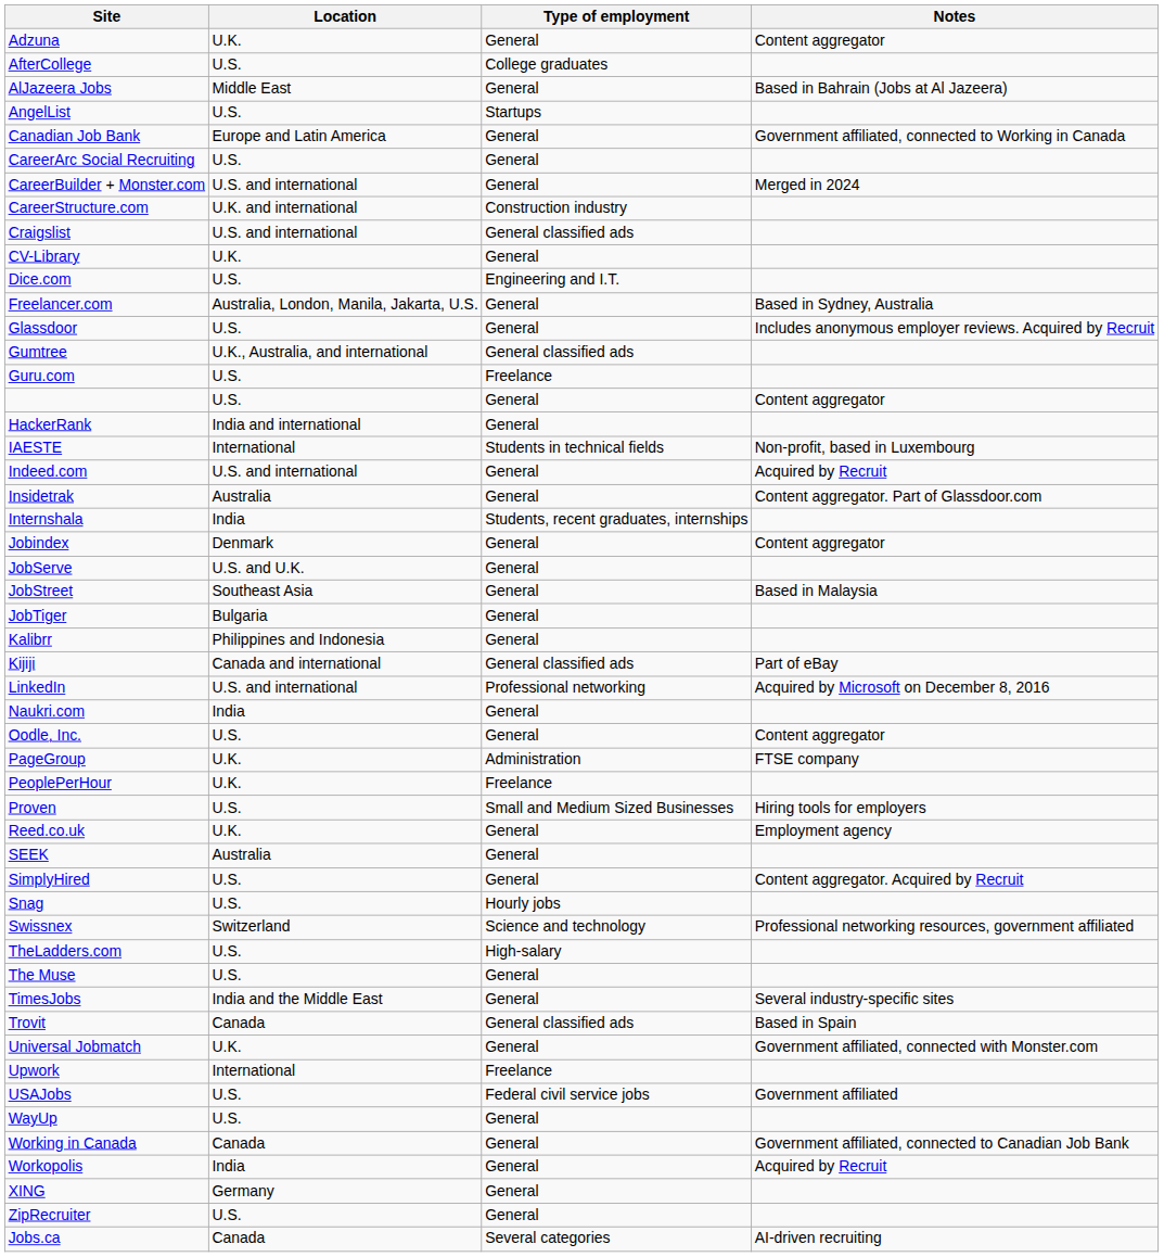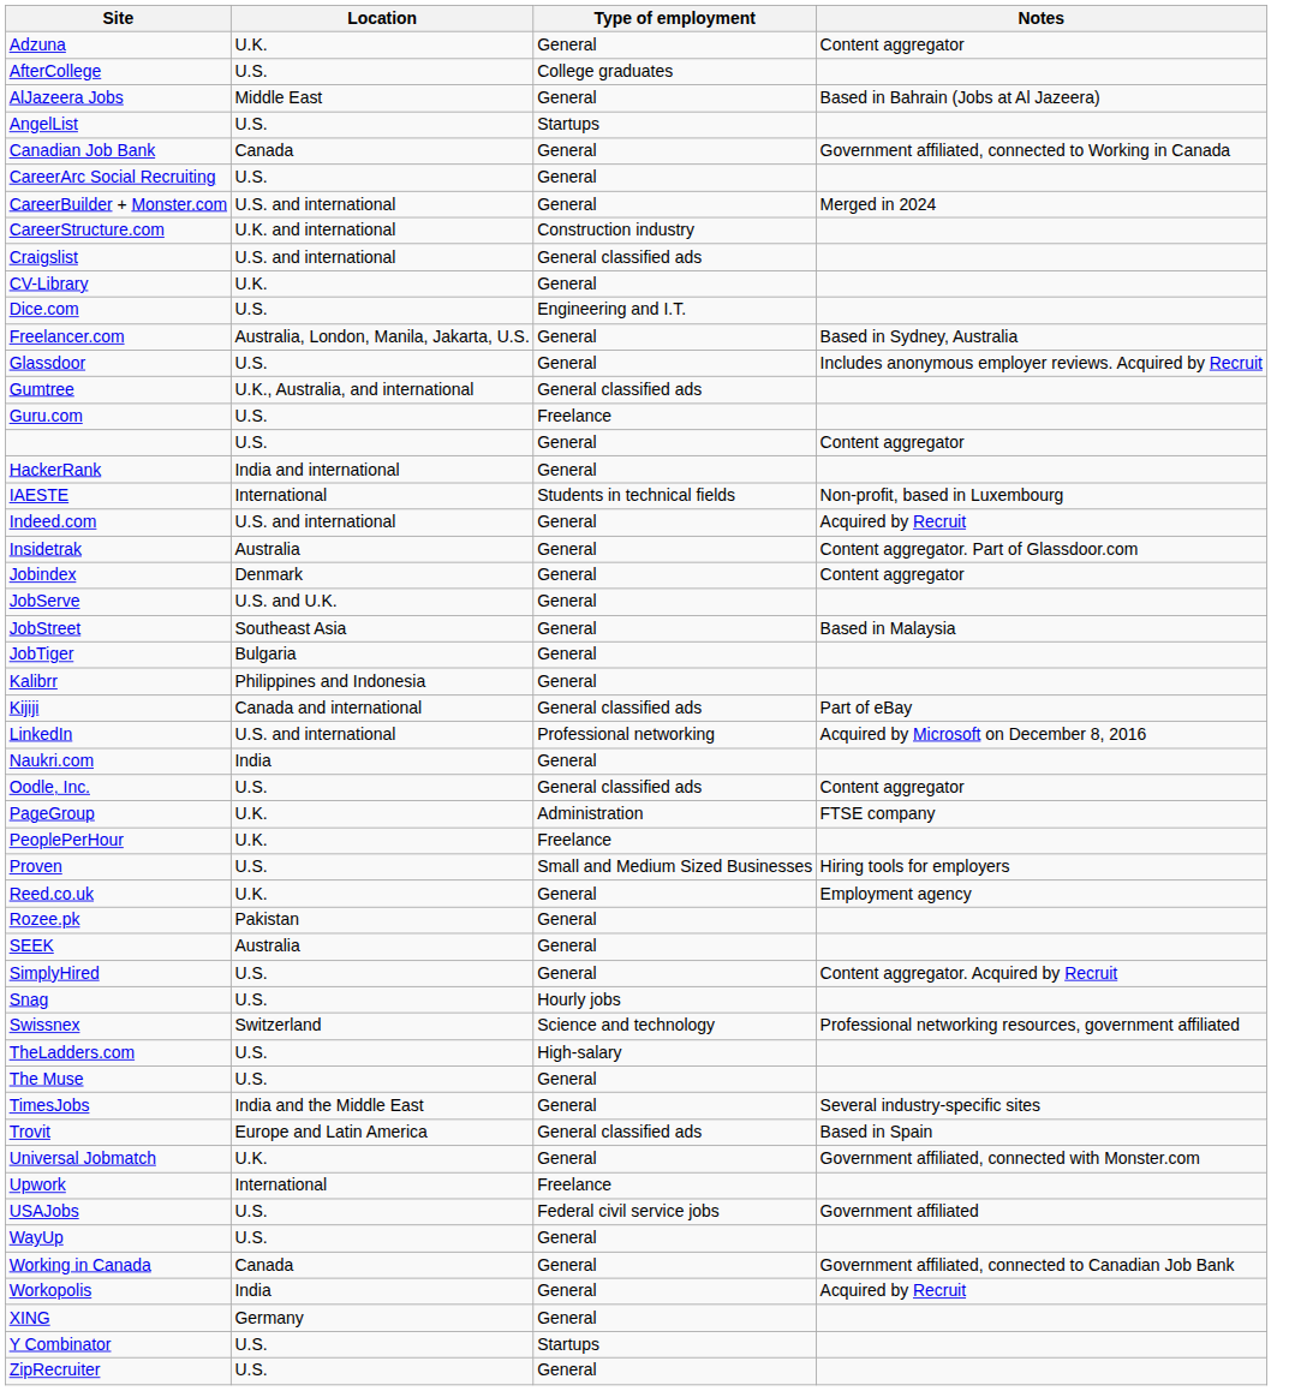Canadian Job Bank | Location: Europe and Latin America -> Canada
- row: Internshala | India | Students, recent graduates, internships
Oodle, Inc. | Type of employment: General -> General classified ads
+ row: Rozee.pk | Pakistan | General
Trovit | Location: Canada -> Europe and Latin America
+ row: Y Combinator | U.S. | Startups
- row: Jobs.ca | Canada | Several categories | AI-driven recruiting
